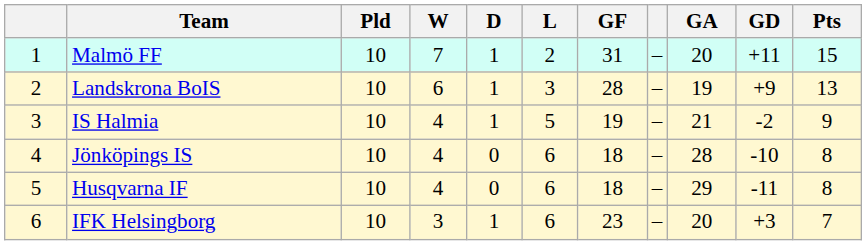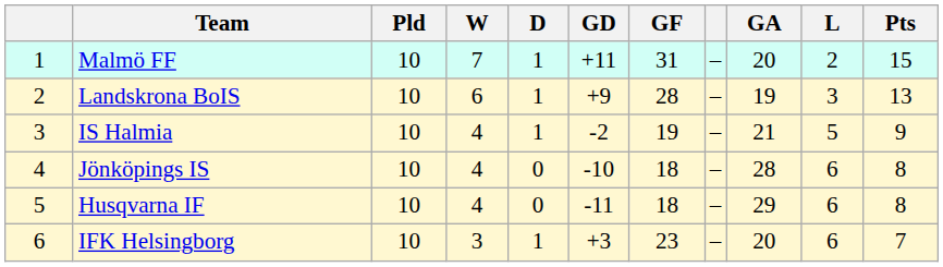columns swapped: L <-> GD
